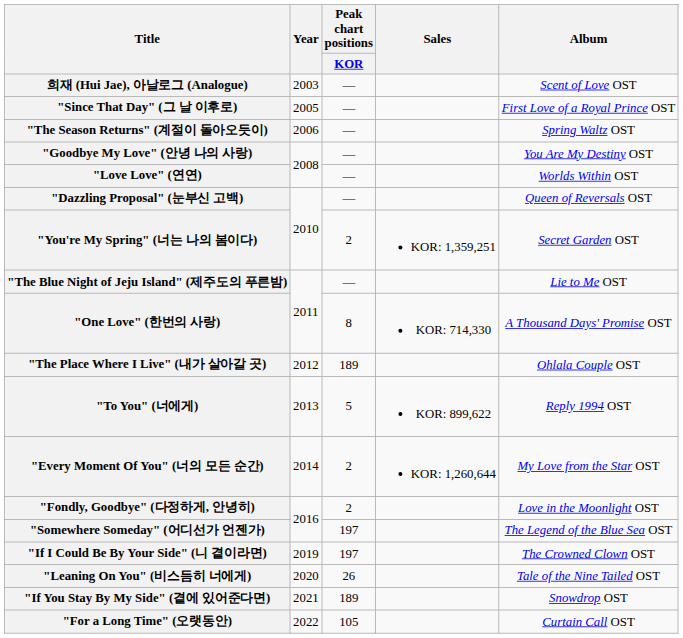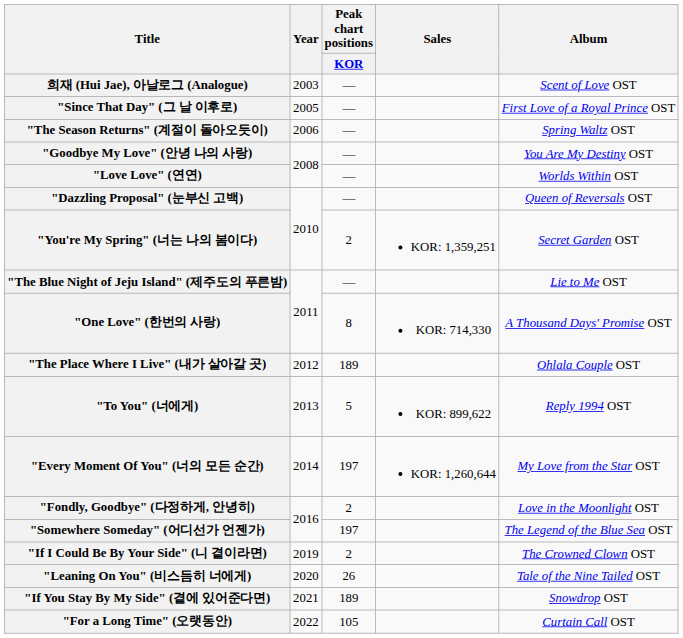"Every Moment Of You" (너의 모든 순간) | Peak chart positions / KOR: 2 -> 197
"If I Could Be By Your Side" (니 곁이라면) | Peak chart positions / KOR: 197 -> 2
